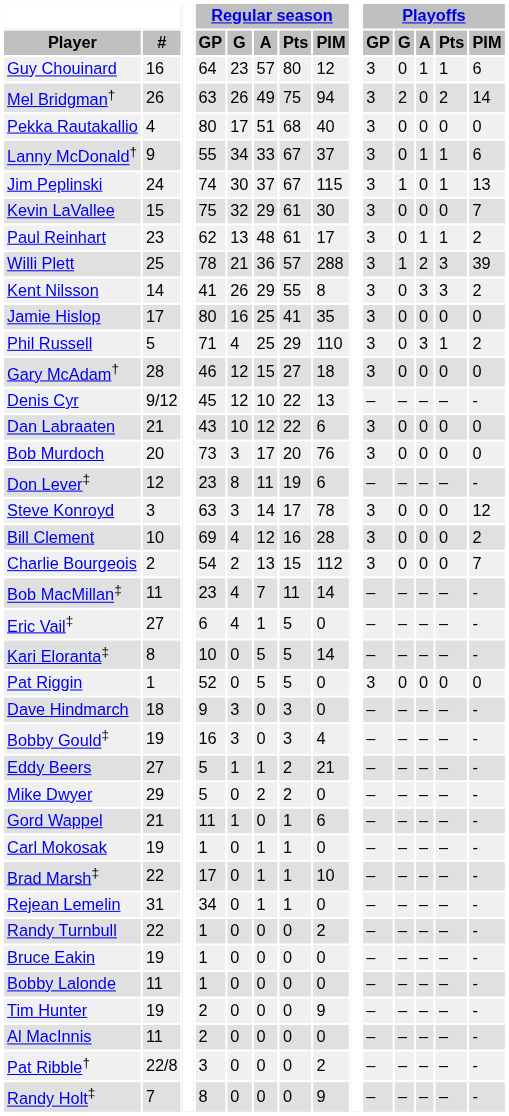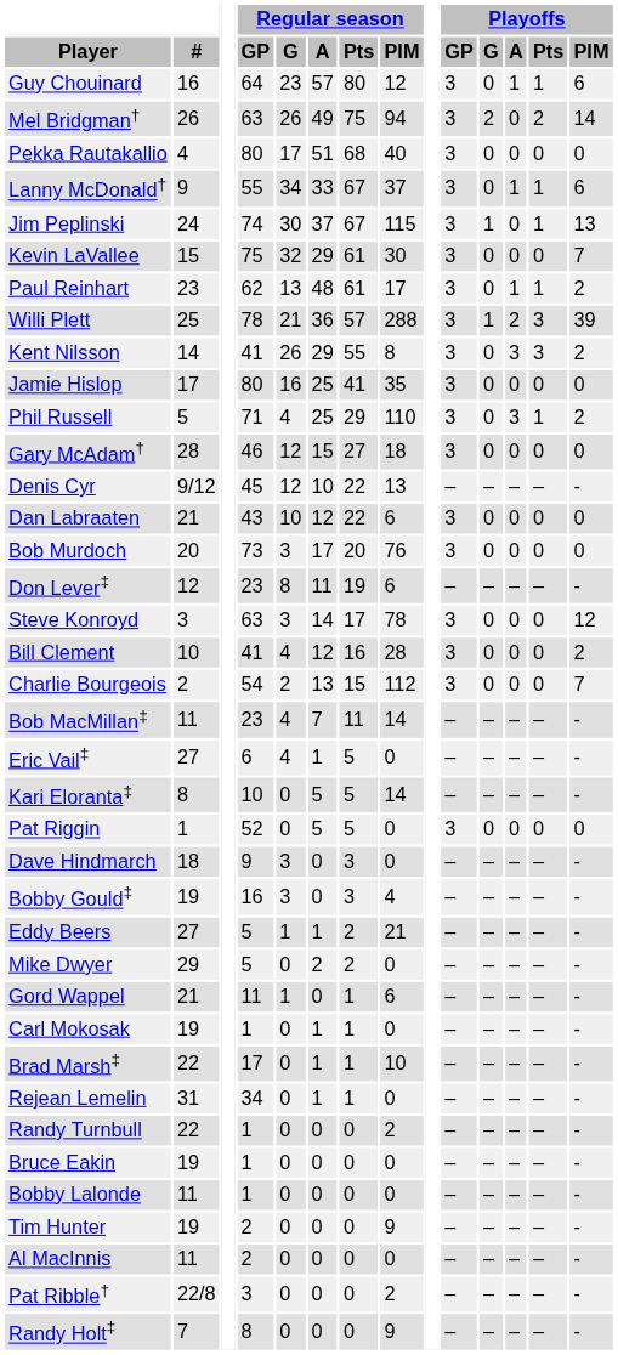Bill Clement | Regular season / GP: 69 -> 41
